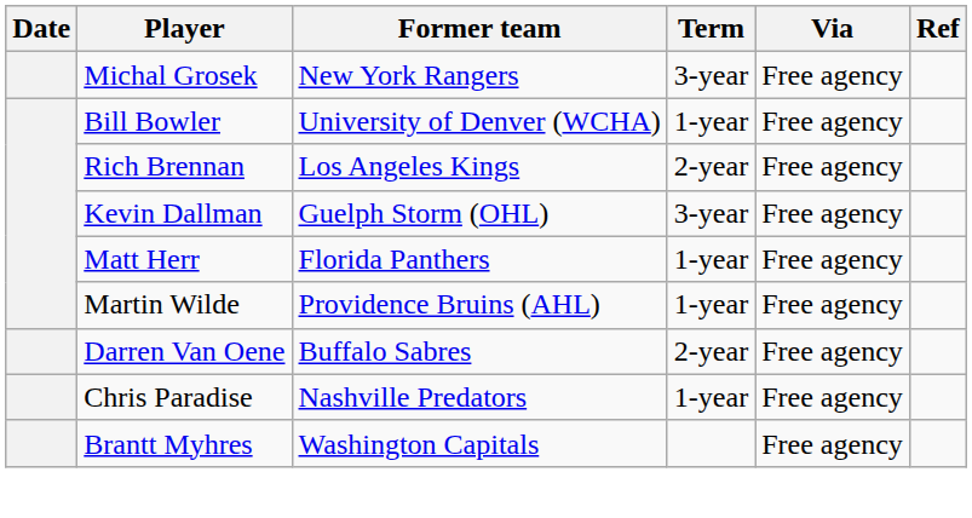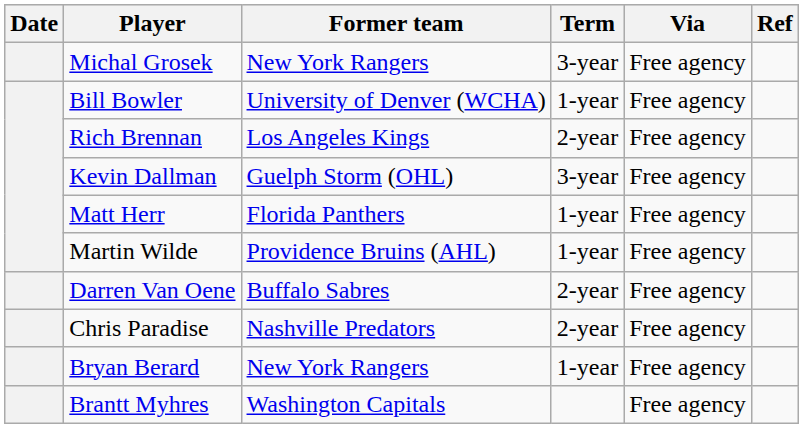Chris Paradise | Term: 1-year -> 2-year
+ row: Bryan Berard | New York Rangers | 1-year | Free agency
